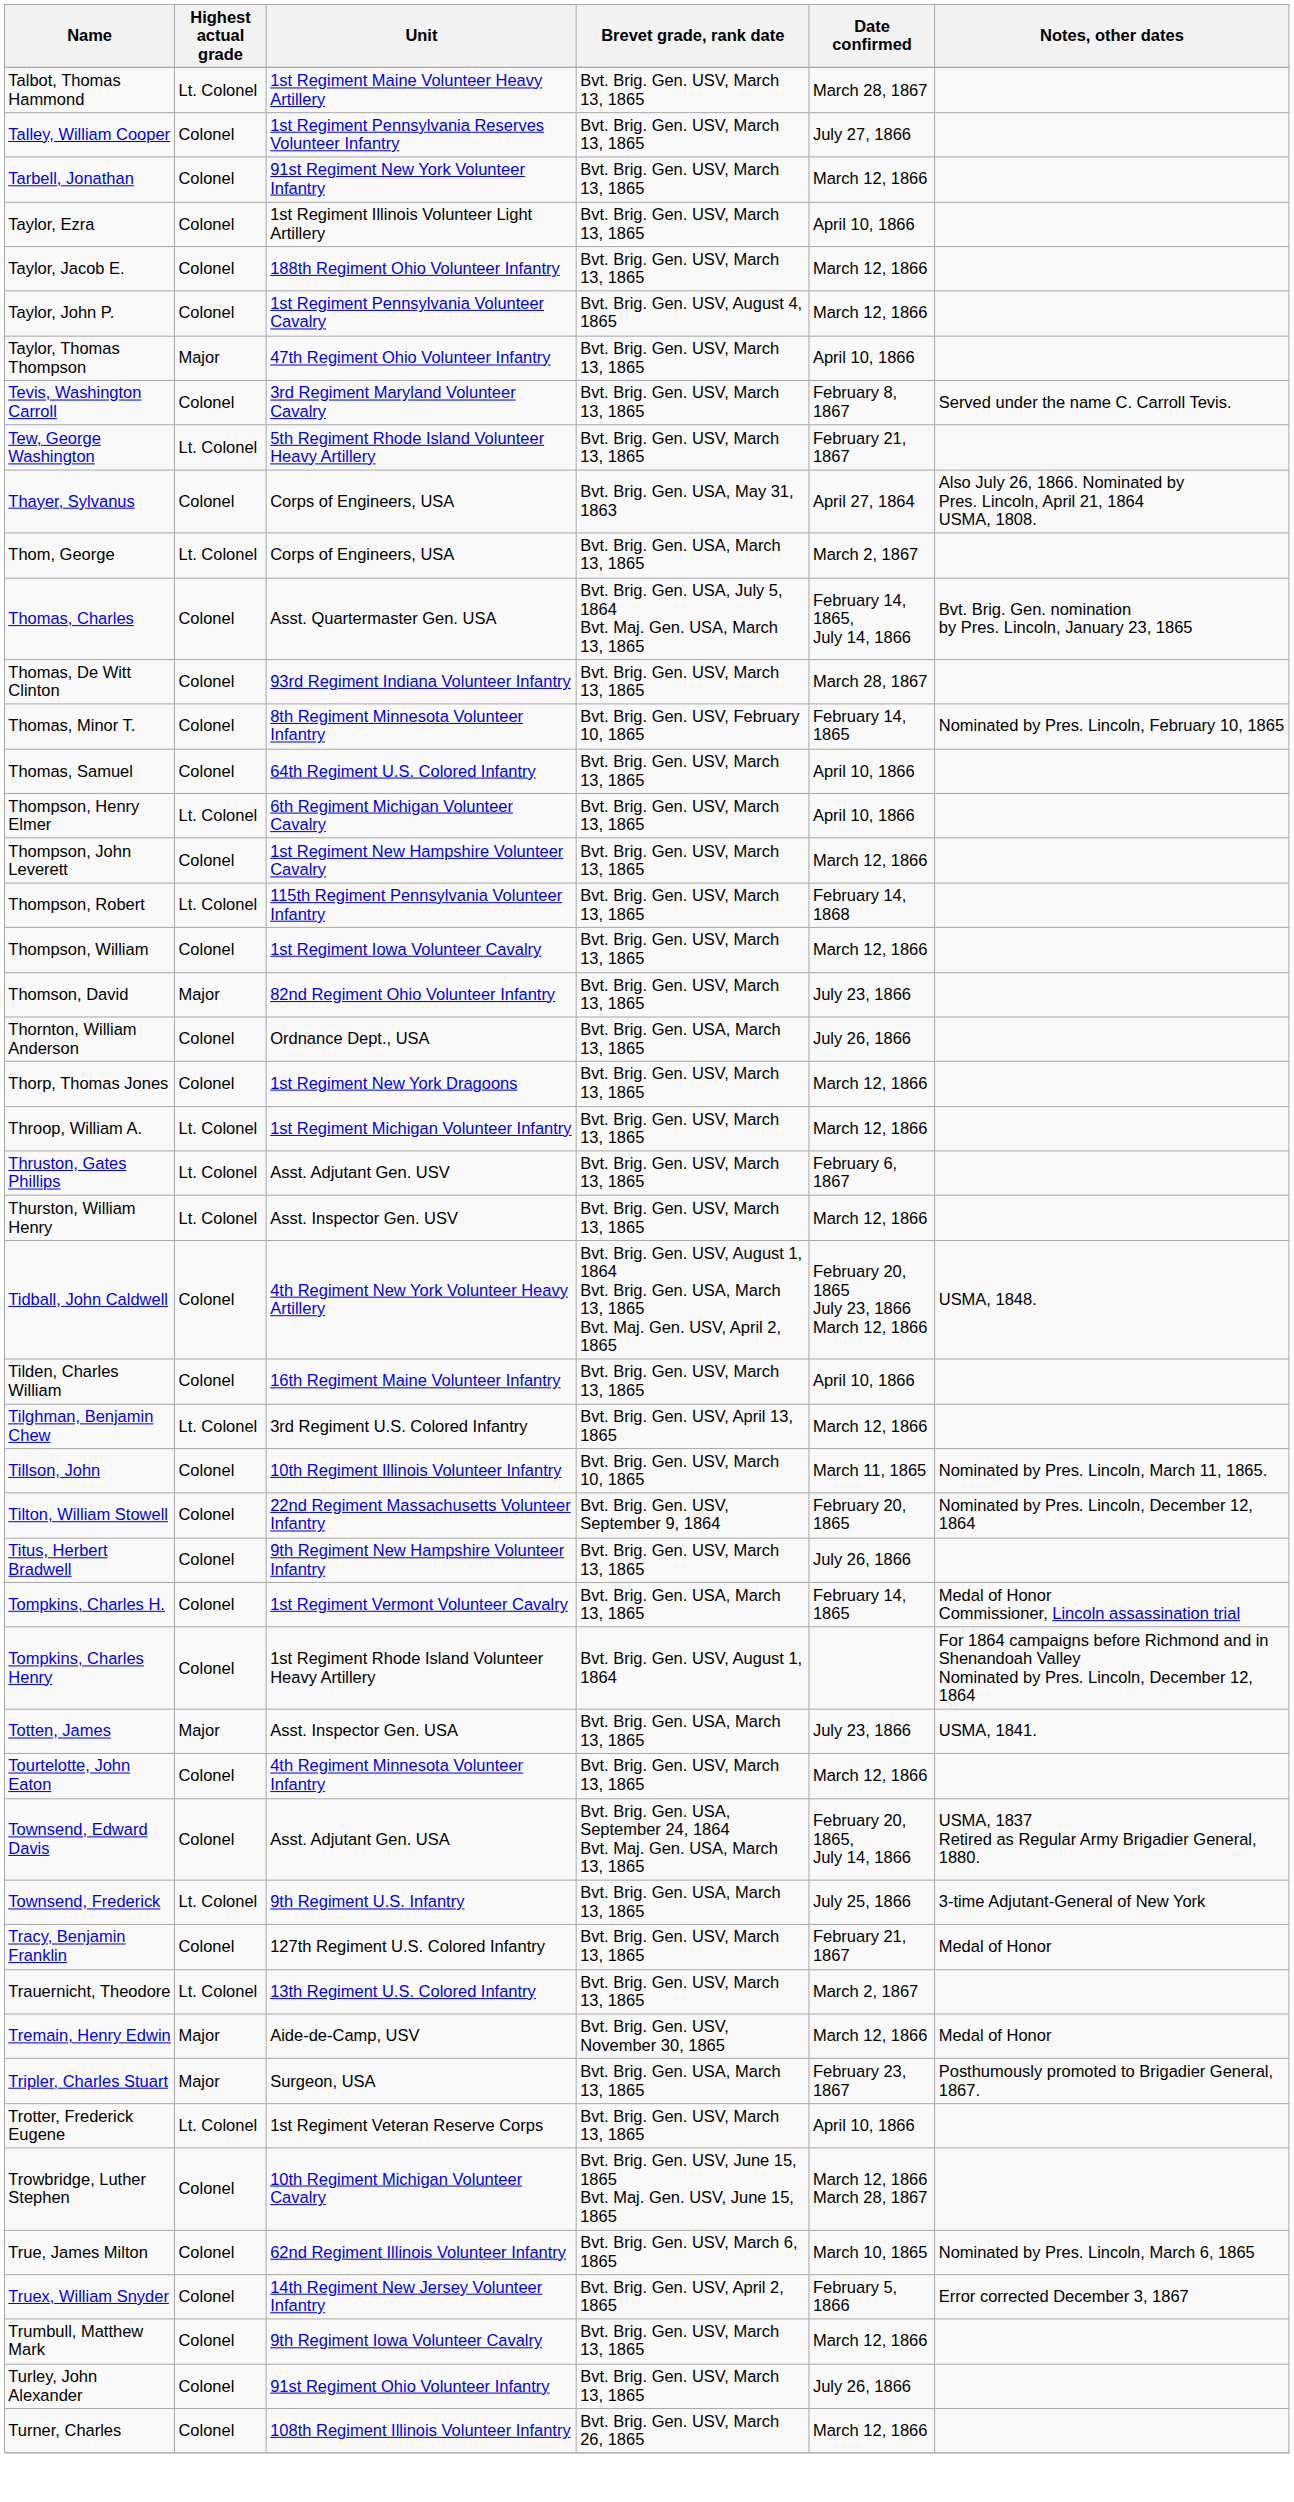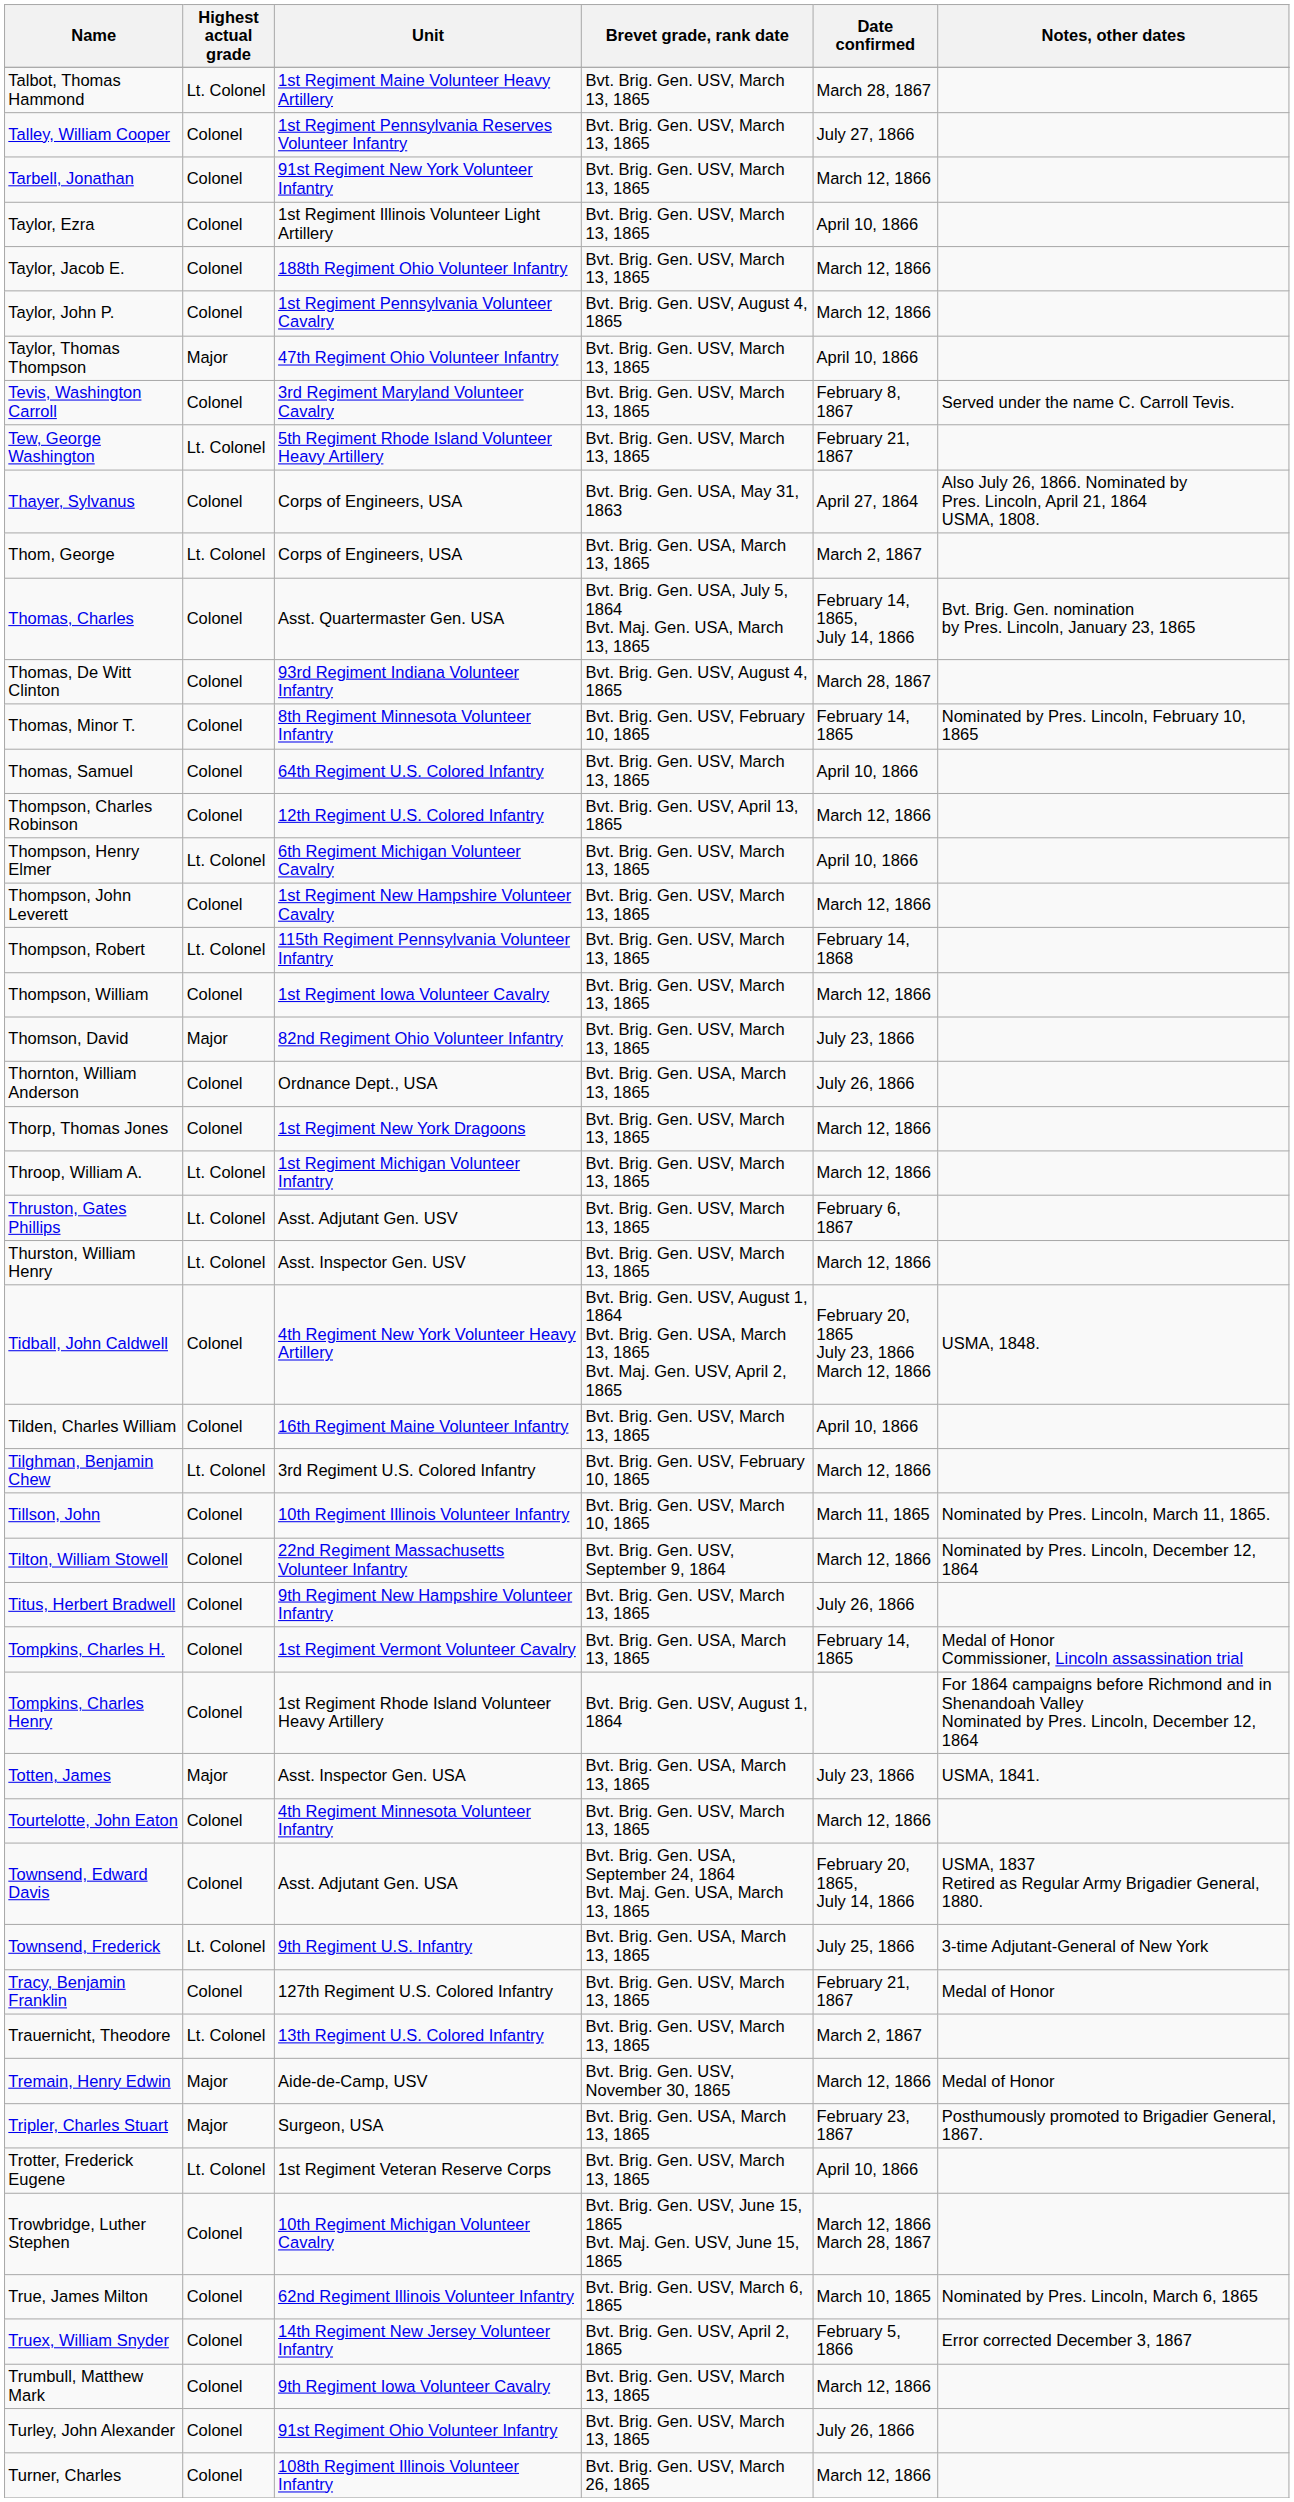Thomas, De Witt Clinton | Brevet grade, rank date: Bvt. Brig. Gen. USV, March 13, 1865 -> Bvt. Brig. Gen. USV, August 4, 1865
+ row: Thompson, Charles Robinson | Colonel | 12th Regiment U.S. Colored Infantry | Bvt. Brig. Gen. USV, April 13, 1865 | March 12, 1866
Tilghman, Benjamin Chew | Brevet grade, rank date: Bvt. Brig. Gen. USV, April 13, 1865 -> Bvt. Brig. Gen. USV, February 10, 1865
Tilton, William Stowell | Date confirmed: February 20, 1865 -> March 12, 1866
